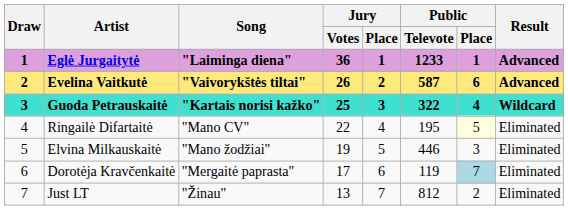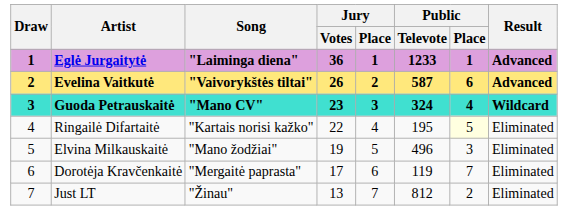Guoda Petrauskaitė | Song: "Kartais norisi kažko" -> "Mano CV"
Guoda Petrauskaitė | Jury / Votes: 25 -> 23
Guoda Petrauskaitė | Public / Televote: 322 -> 324
Ringailė Difartaitė | Song: "Mano CV" -> "Kartais norisi kažko"
Elvina Milkauskaitė | Public / Televote: 446 -> 496
Dorotėja Kravčenkaitė | Public / Place: lightblue background -> no background
